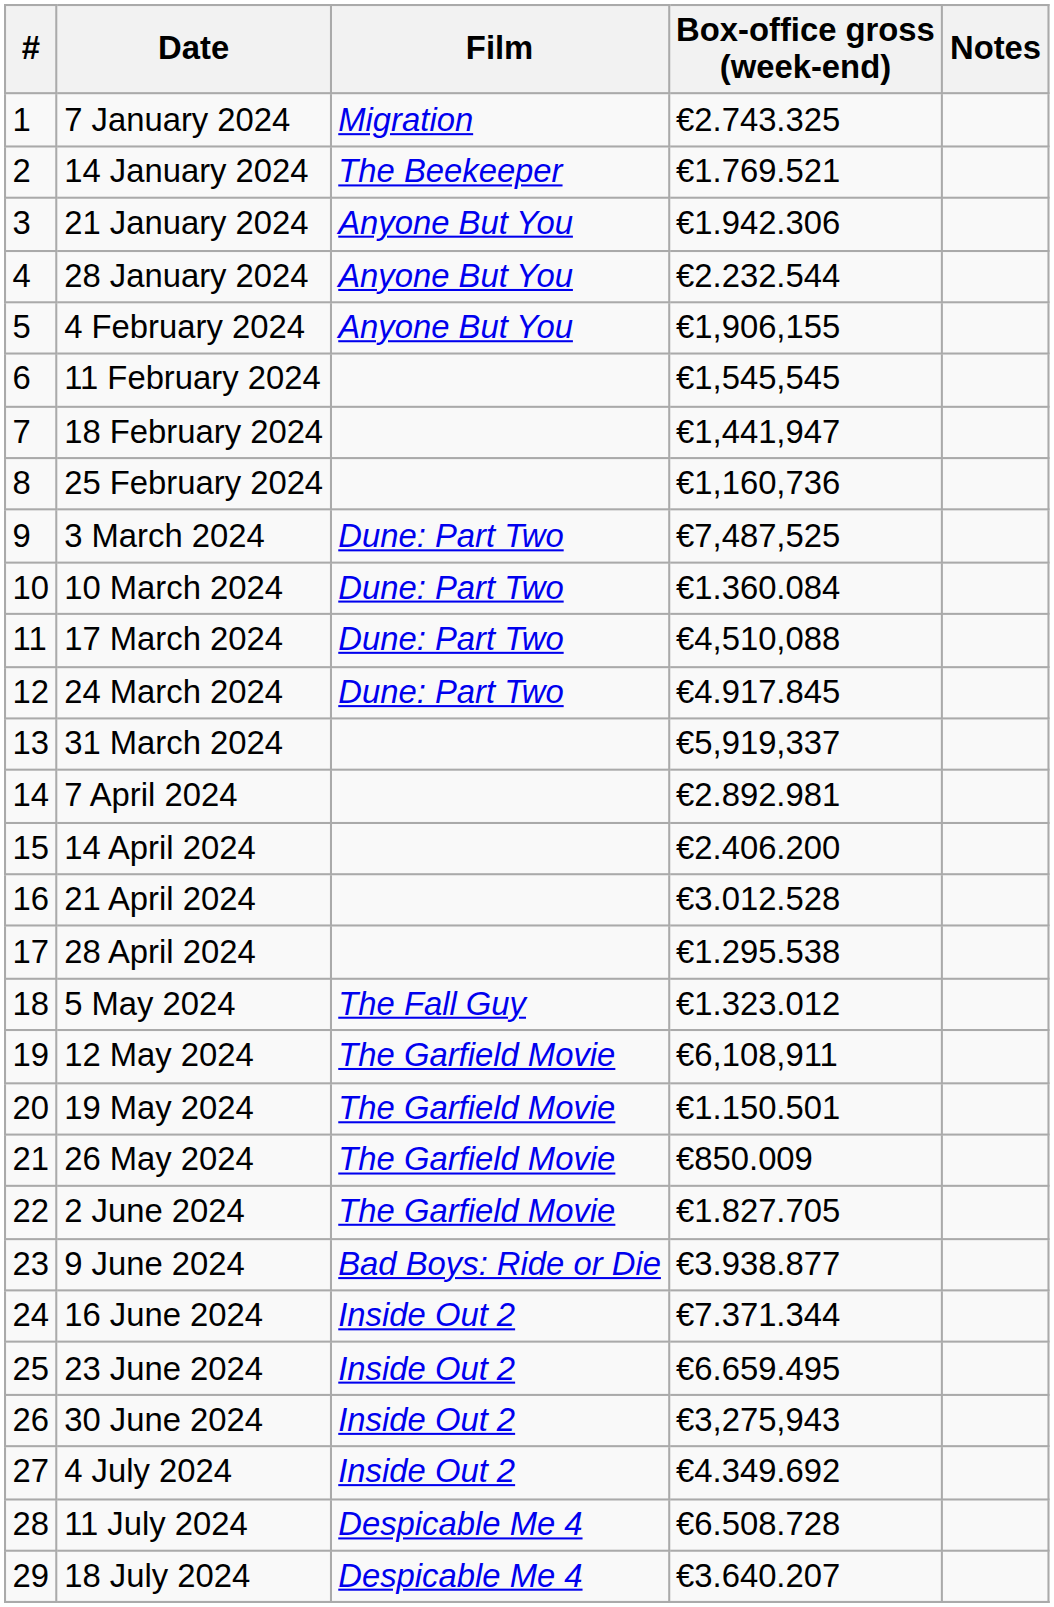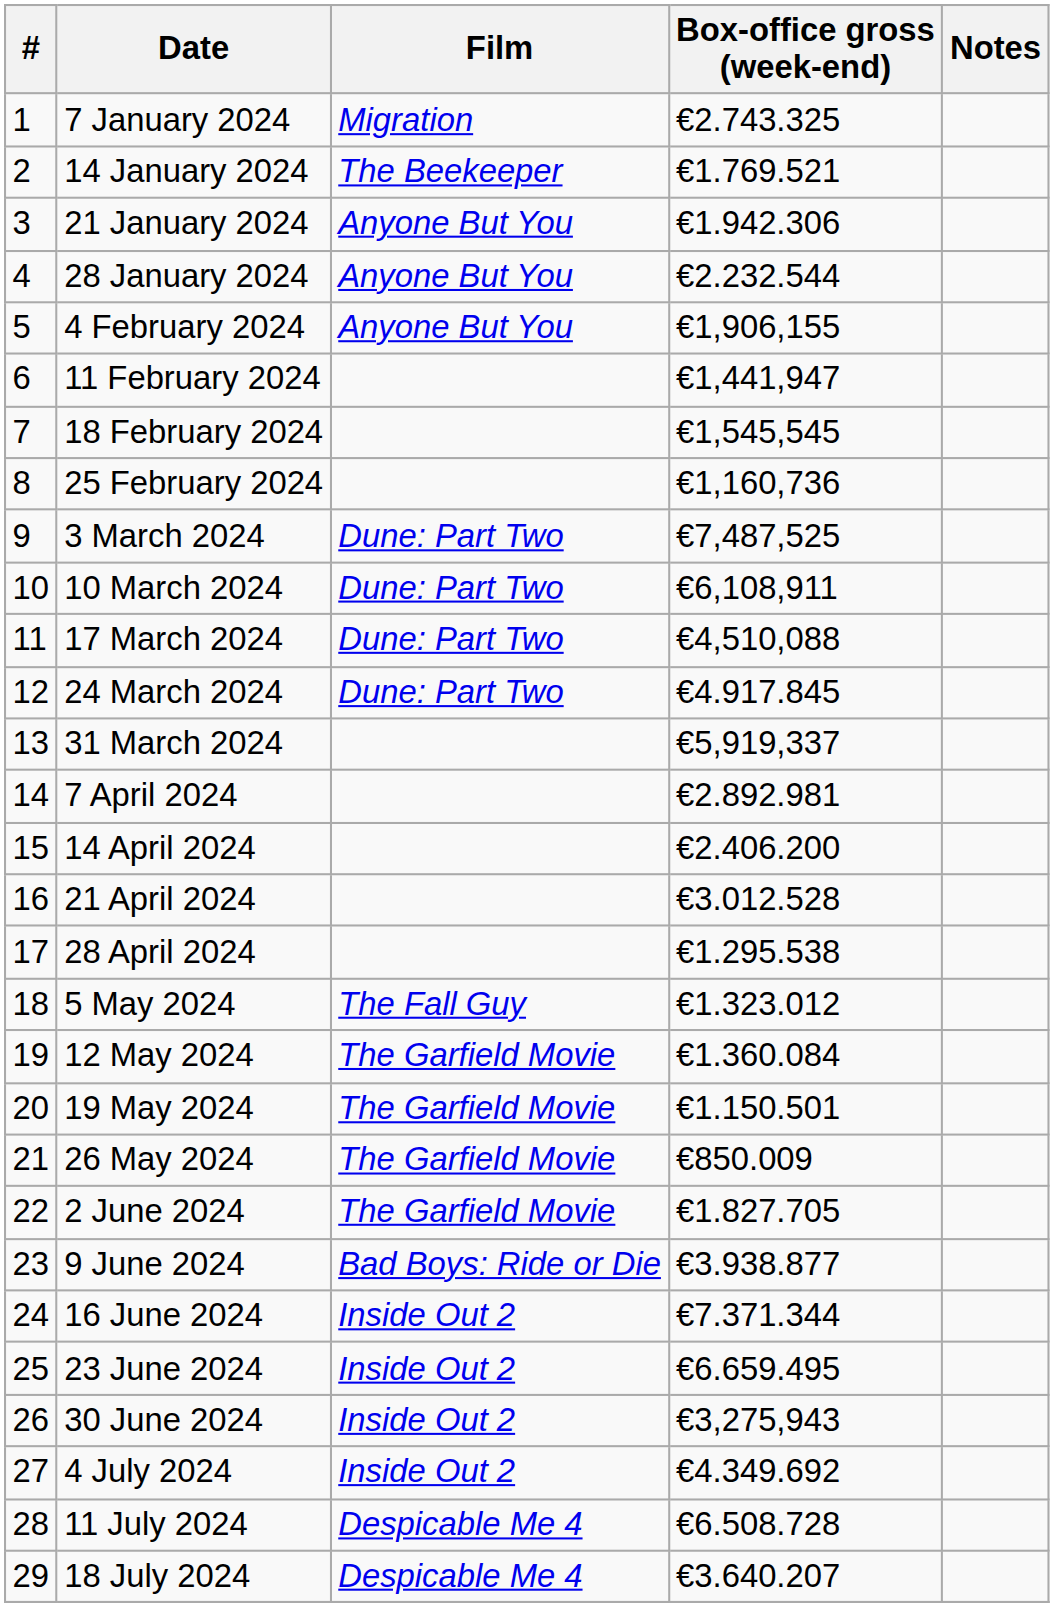11 February 2024 | Box-office gross (week-end): €1,545,545 -> €1,441,947
18 February 2024 | Box-office gross (week-end): €1,441,947 -> €1,545,545
10 March 2024 | Box-office gross (week-end): €1.360.084 -> €6,108,911
12 May 2024 | Box-office gross (week-end): €6,108,911 -> €1.360.084
